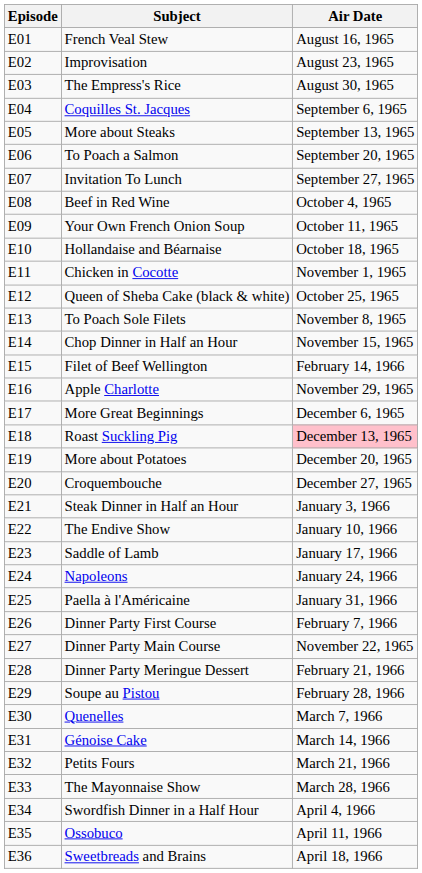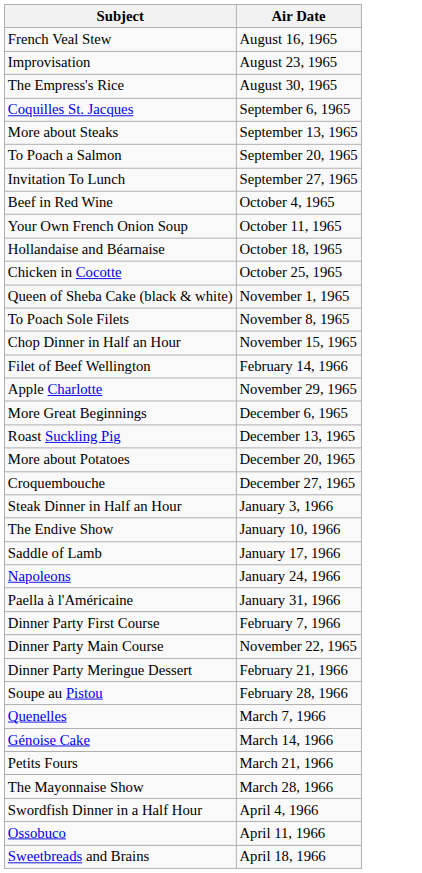- column: Episode | E01 | E02 | E03 | E04 | E05 | E06 | E07 | E08 | E09 | E10 | E11 | E12 | E13 | E14 | E15 | E16 | E17 | E18 | E19 | E20 | E21 | E22 | E23 | E24 | E25 | E26 | E27 | E28 | E29 | E30 | E31 | E32 | E33 | E34 | E35 | E36
Chicken in Cocotte | Air Date: November 1, 1965 -> October 25, 1965
Queen of Sheba Cake (black & white) | Air Date: October 25, 1965 -> November 1, 1965
Roast Suckling Pig | Air Date: pink background -> no background
